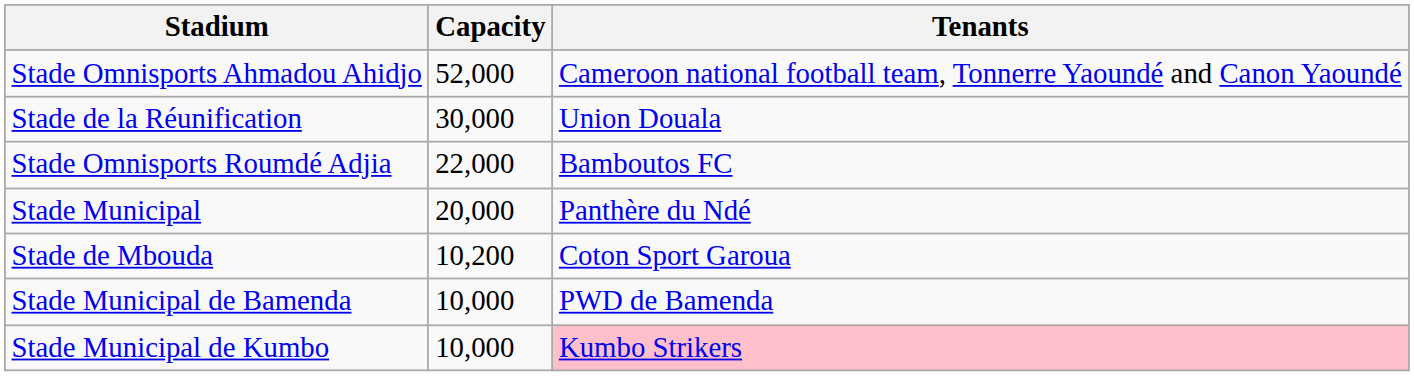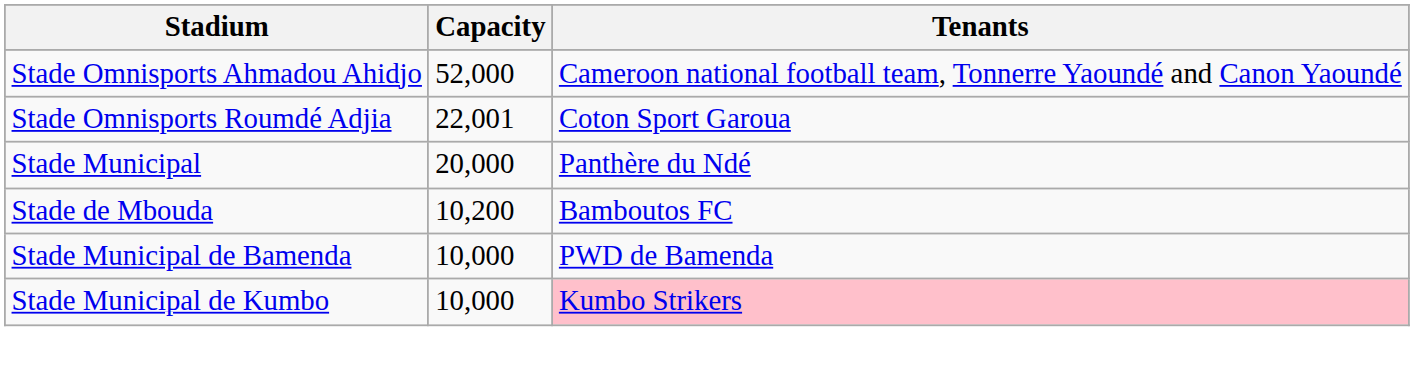- row: Stade de la Réunification | 30,000 | Union Douala
Stade Omnisports Roumdé Adjia | Capacity: 22,000 -> 22,001
Stade Omnisports Roumdé Adjia | Tenants: Bamboutos FC -> Coton Sport Garoua
Stade de Mbouda | Tenants: Coton Sport Garoua -> Bamboutos FC
